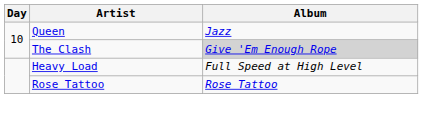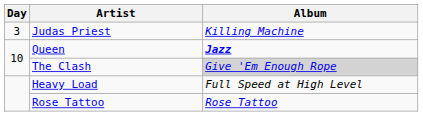+ row: 3 | Judas Priest | Killing Machine
Queen | Album: normal -> bold
